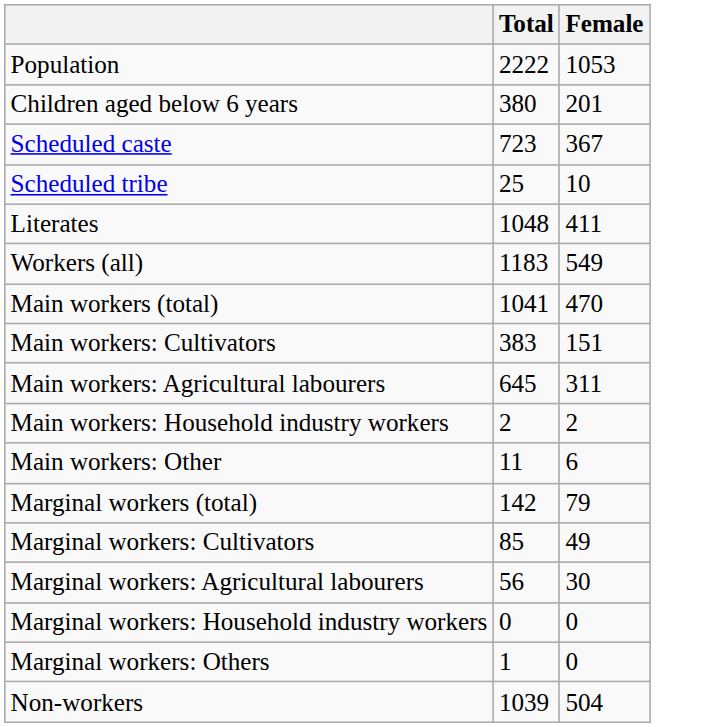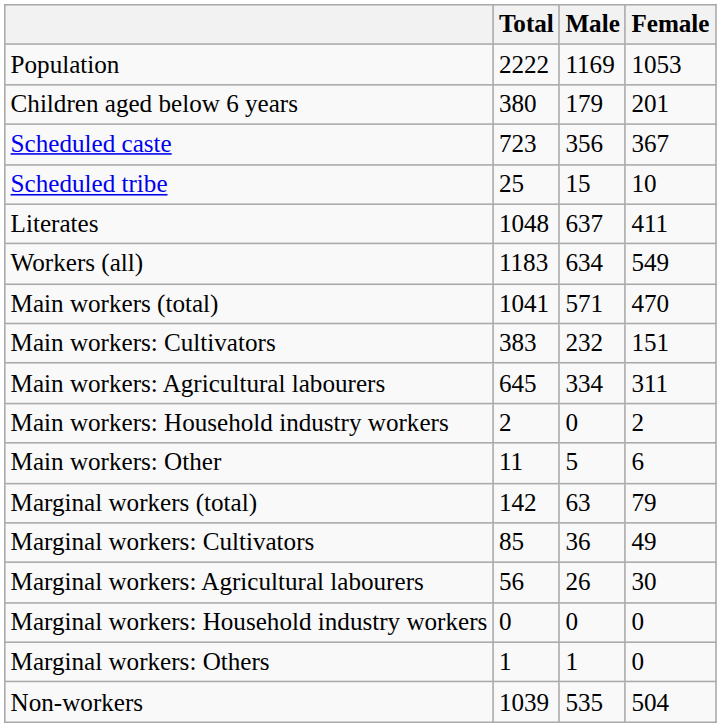+ column: Male | 1169 | 179 | 356 | 15 | 637 | 634 | 571 | 232 | 334 | 0 | 5 | 63 | 36 | 26 | 0 | 1 | 535
